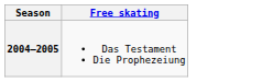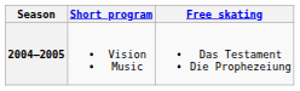+ column: Short program | Vision Music
